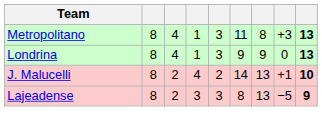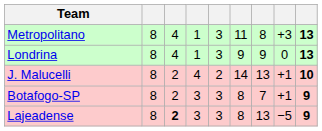+ row: Botafogo-SP | 8 | 2 | 3 | 3 | 8 | 7 | +1 | 9
Lajeadense | column 3: normal -> bold
